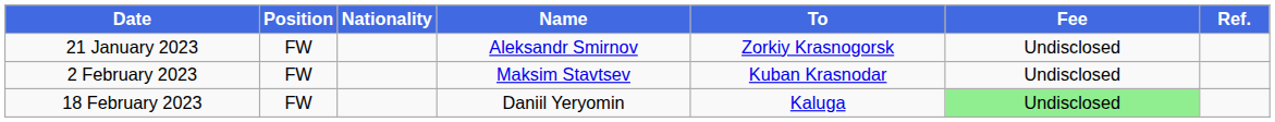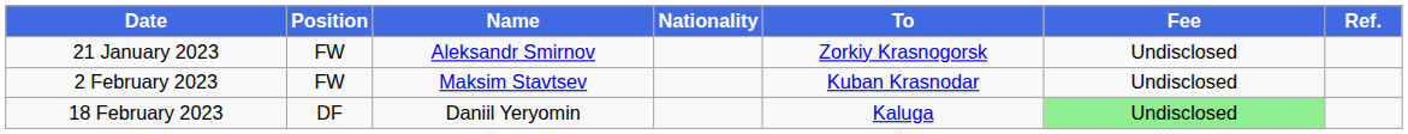columns swapped: Nationality <-> Name
18 February 2023 | Position: FW -> DF
